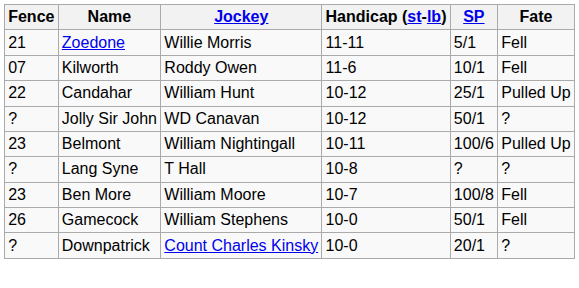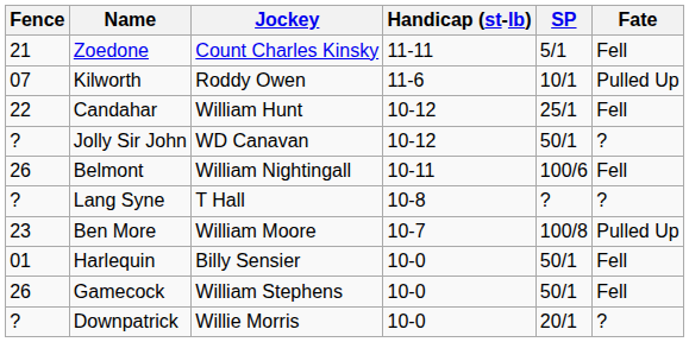Zoedone | Jockey: Willie Morris -> Count Charles Kinsky
Kilworth | Fate: Fell -> Pulled Up
Candahar | Fate: Pulled Up -> Fell
Belmont | Fence: 23 -> 26
Belmont | Fate: Pulled Up -> Fell
Ben More | Fate: Fell -> Pulled Up
+ row: 01 | Harlequin | Billy Sensier | 10-0 | 50/1 | Fell
Downpatrick | Jockey: Count Charles Kinsky -> Willie Morris
